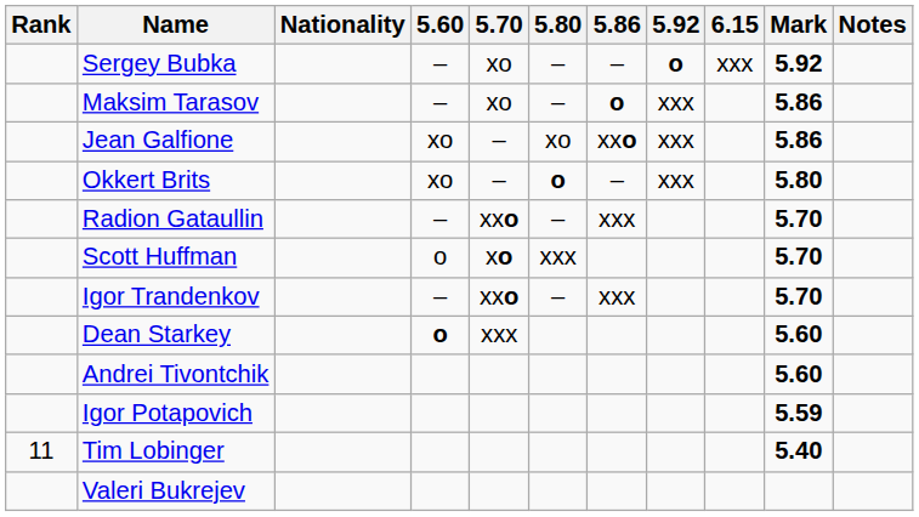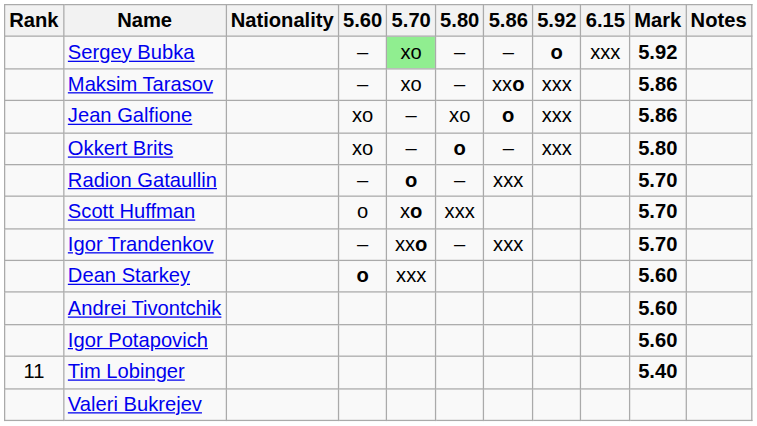Sergey Bubka | 5.70: no background -> lightgreen background
Maksim Tarasov | 5.86: o -> xxo
Jean Galfione | 5.86: xxo -> o
Radion Gataullin | 5.70: xxo -> o
Igor Potapovich | Mark: 5.59 -> 5.60
